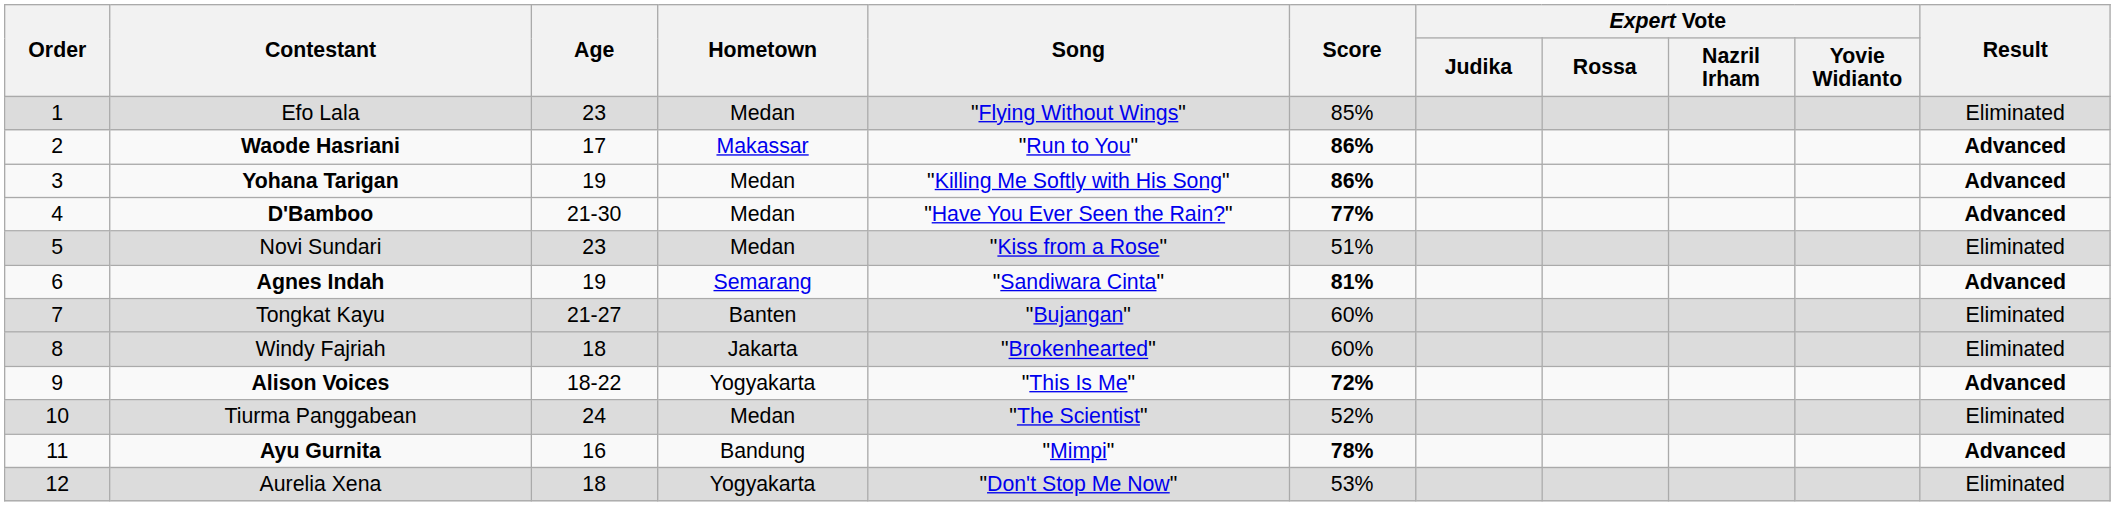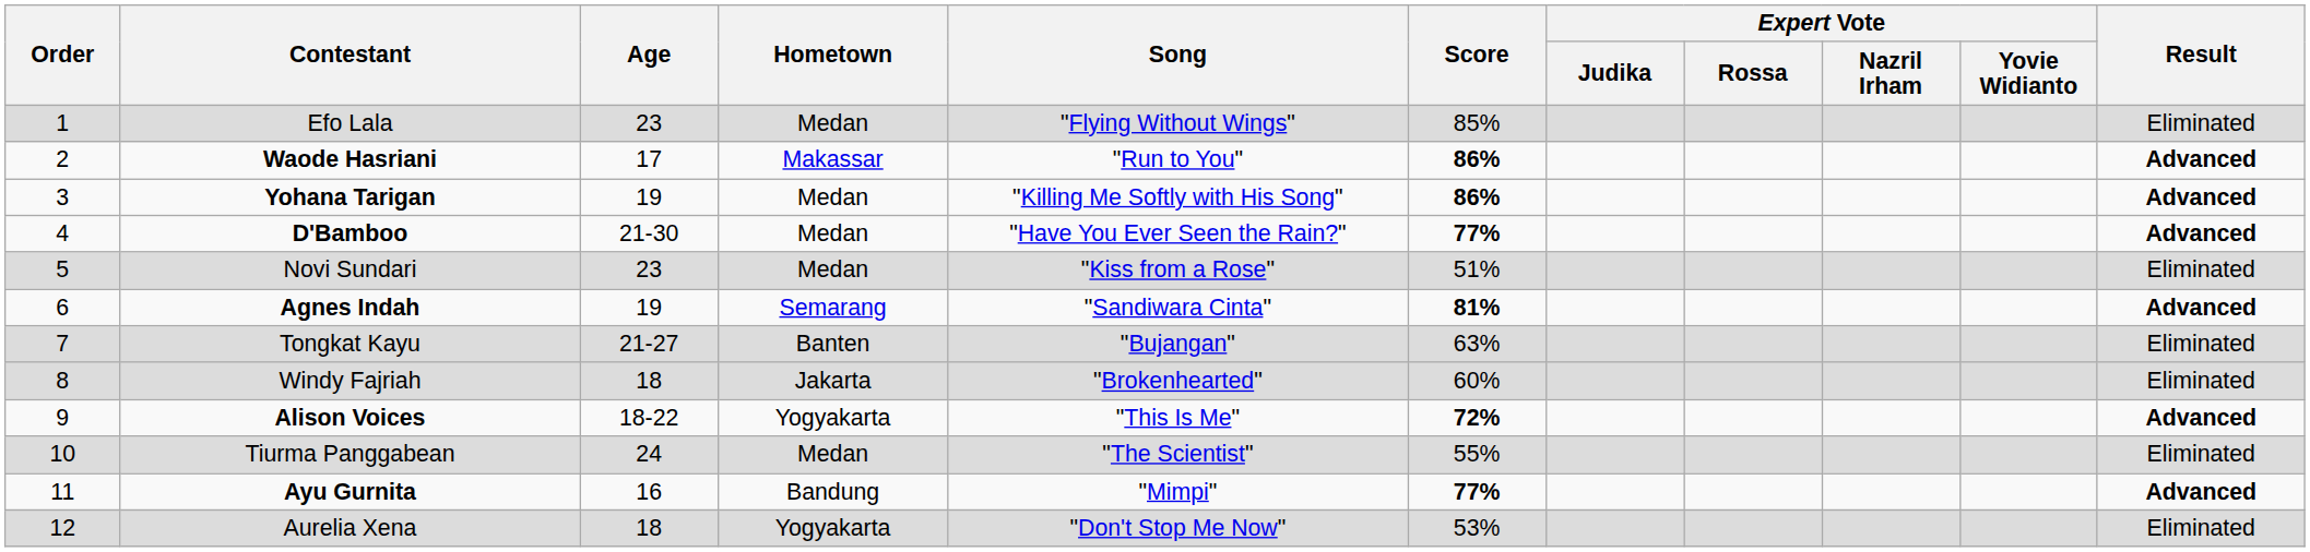Tongkat Kayu | Score: 60% -> 63%
Tiurma Panggabean | Score: 52% -> 55%
Ayu Gurnita | Score: 78% -> 77%
